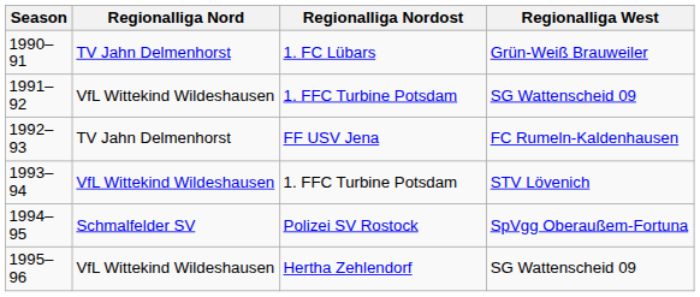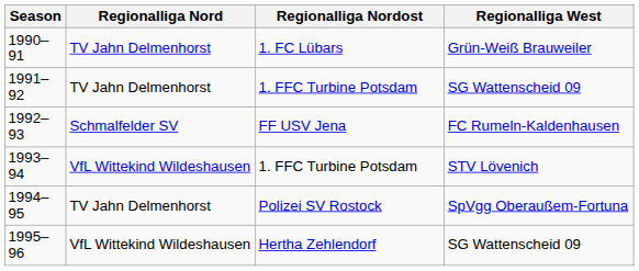1991–92 | Regionalliga Nord: VfL Wittekind Wildeshausen -> TV Jahn Delmenhorst
1992–93 | Regionalliga Nord: TV Jahn Delmenhorst -> Schmalfelder SV
1994–95 | Regionalliga Nord: Schmalfelder SV -> TV Jahn Delmenhorst
